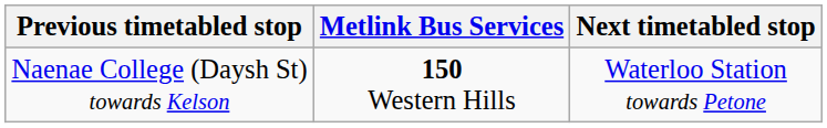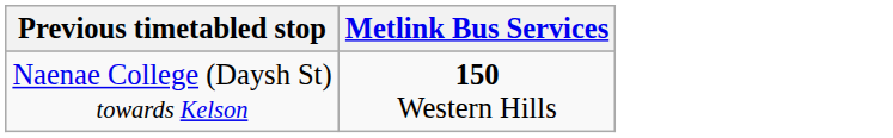- column: Next timetabled stop | Waterloo Station towards Petone
